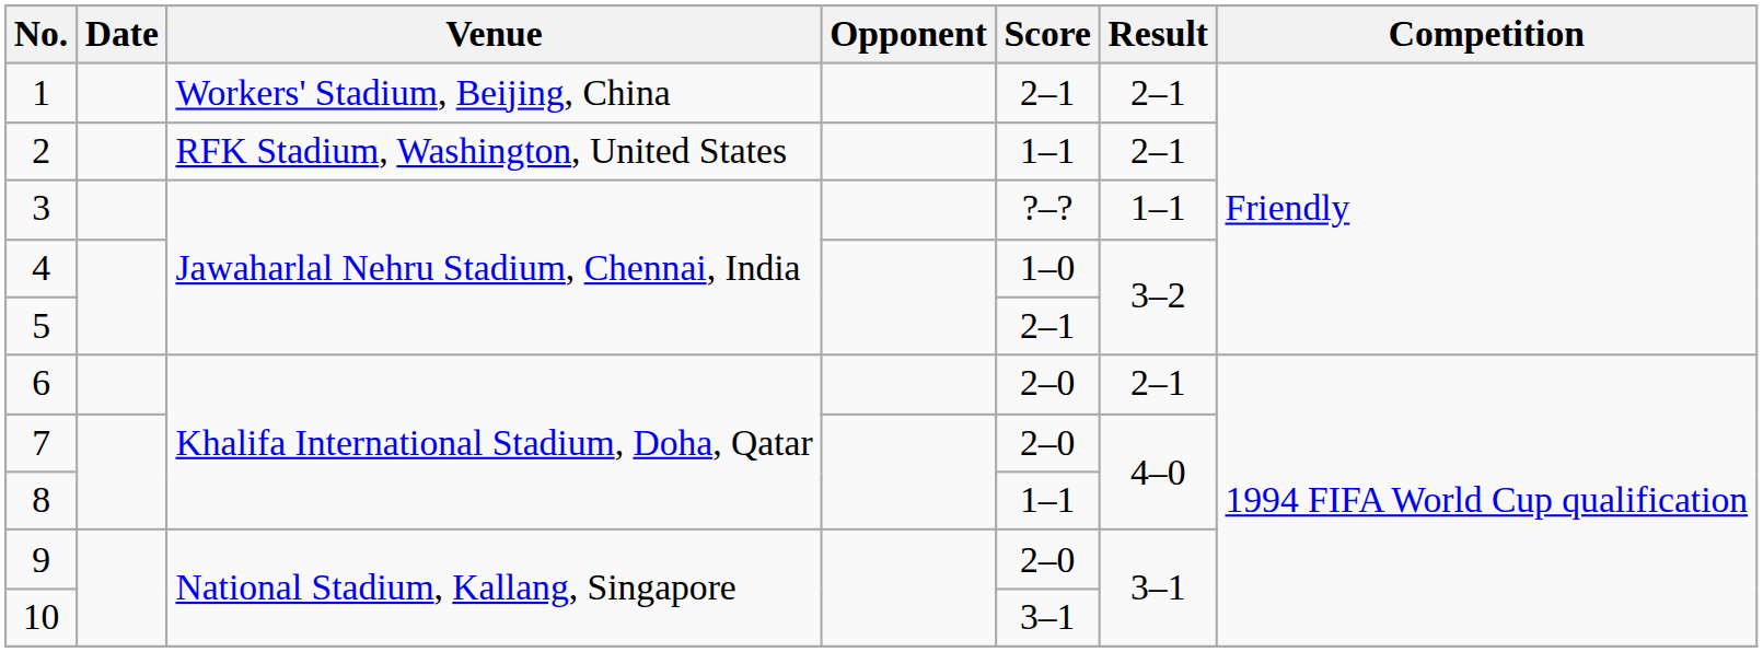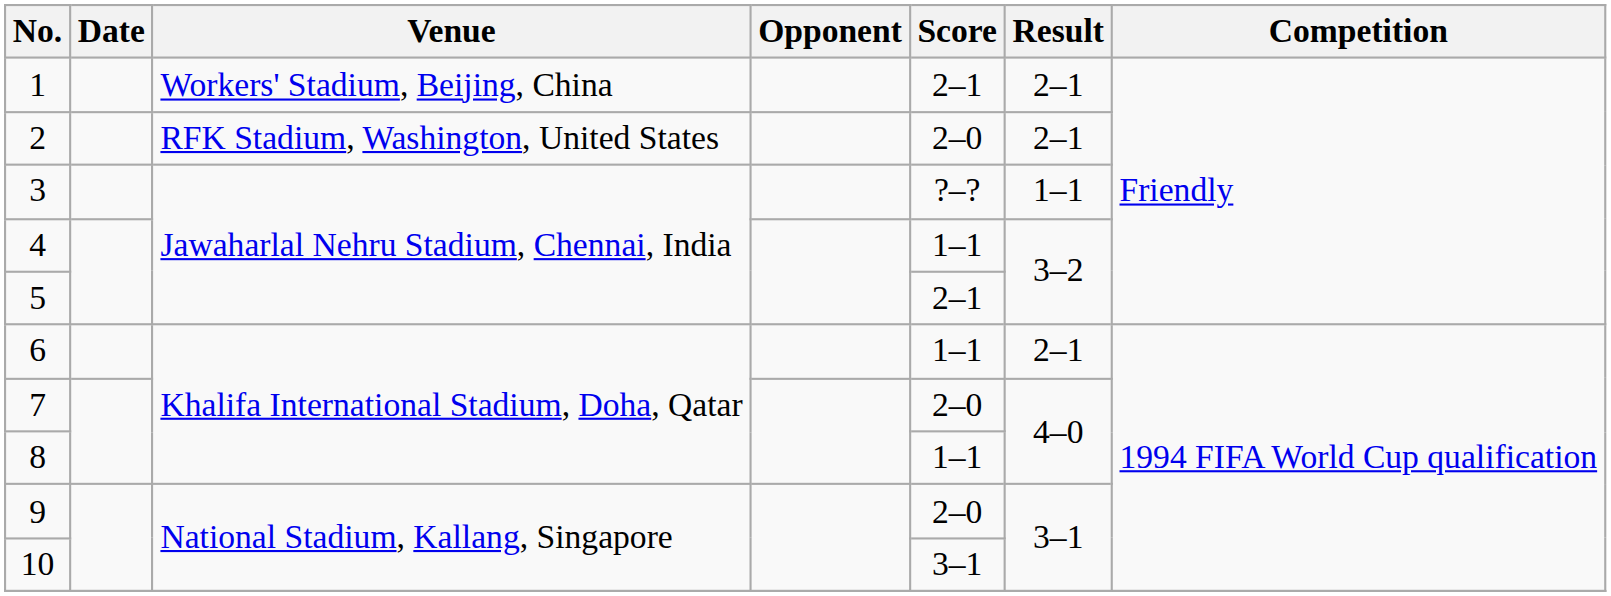2 | Score: 1–1 -> 2–0
4 | Score: 1–0 -> 1–1
6 | Score: 2–0 -> 1–1
